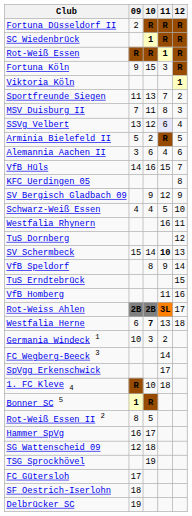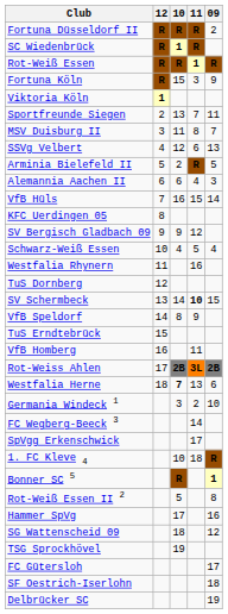columns swapped: 09 <-> 12
SSVg Velbert | 11: lavender background -> no background
